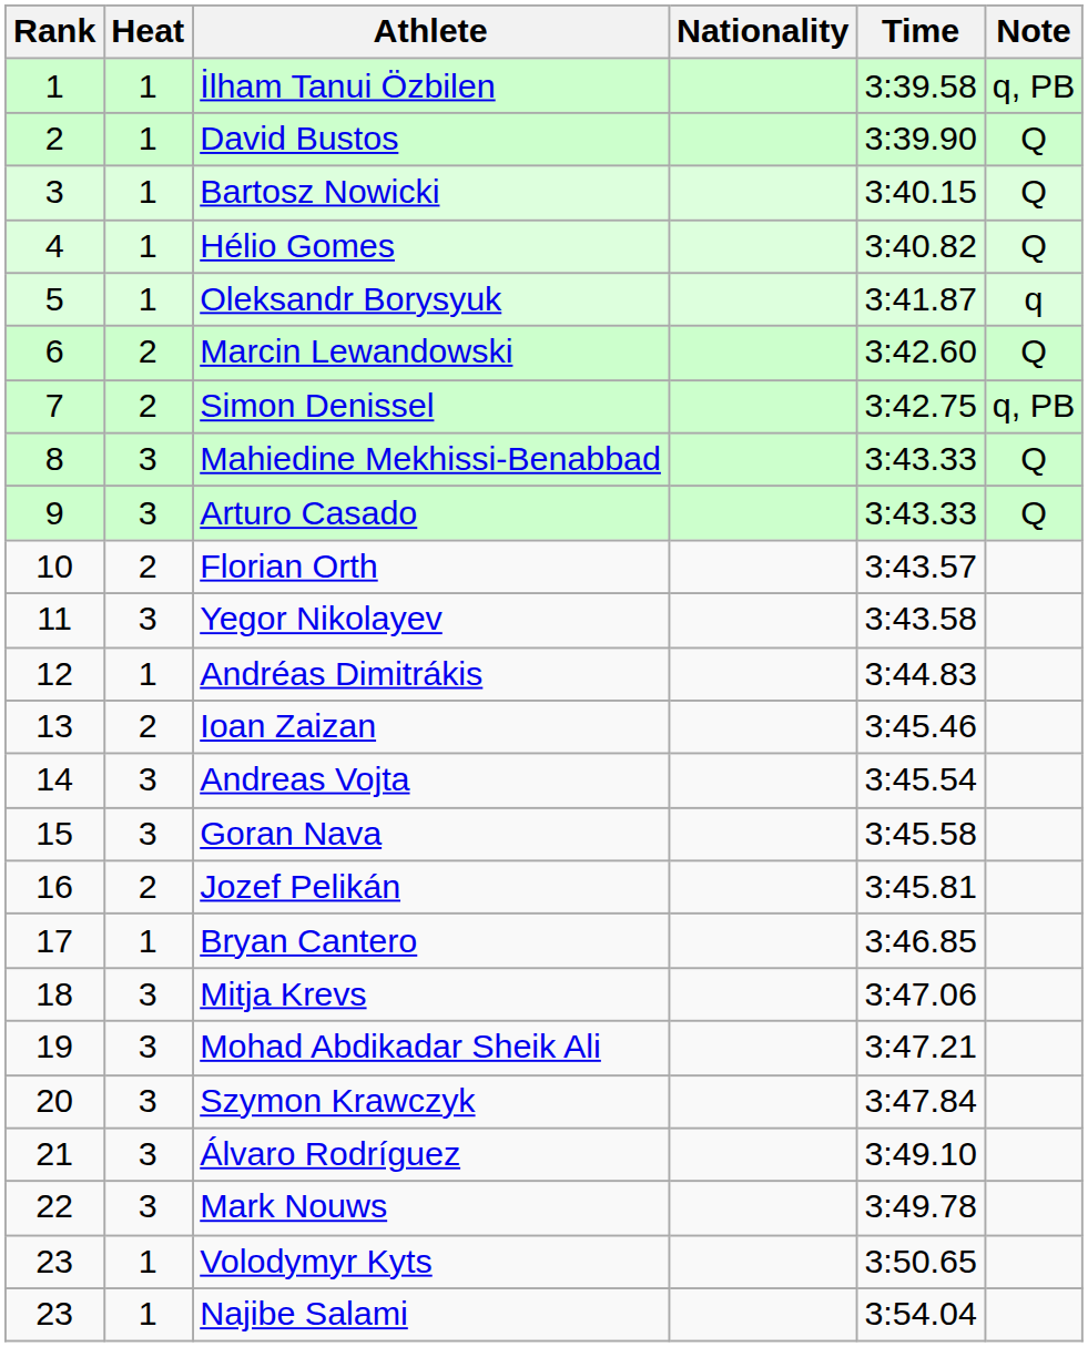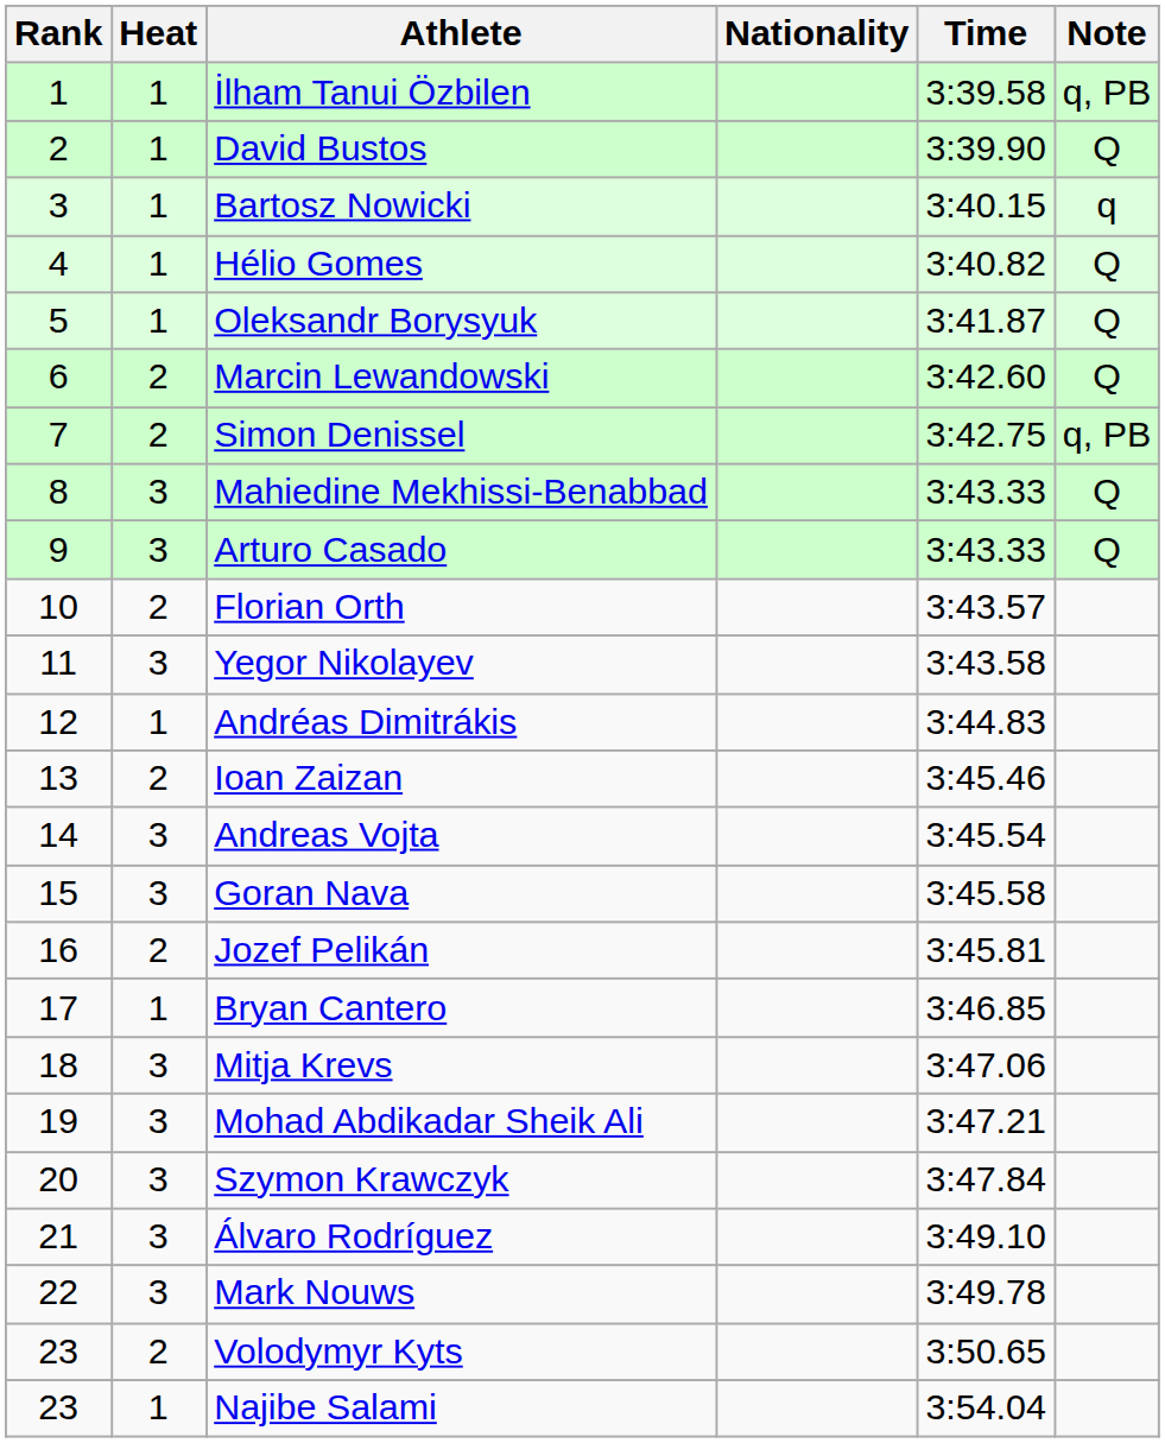Bartosz Nowicki | Note: Q -> q
Oleksandr Borysyuk | Note: q -> Q
Volodymyr Kyts | Heat: 1 -> 2
